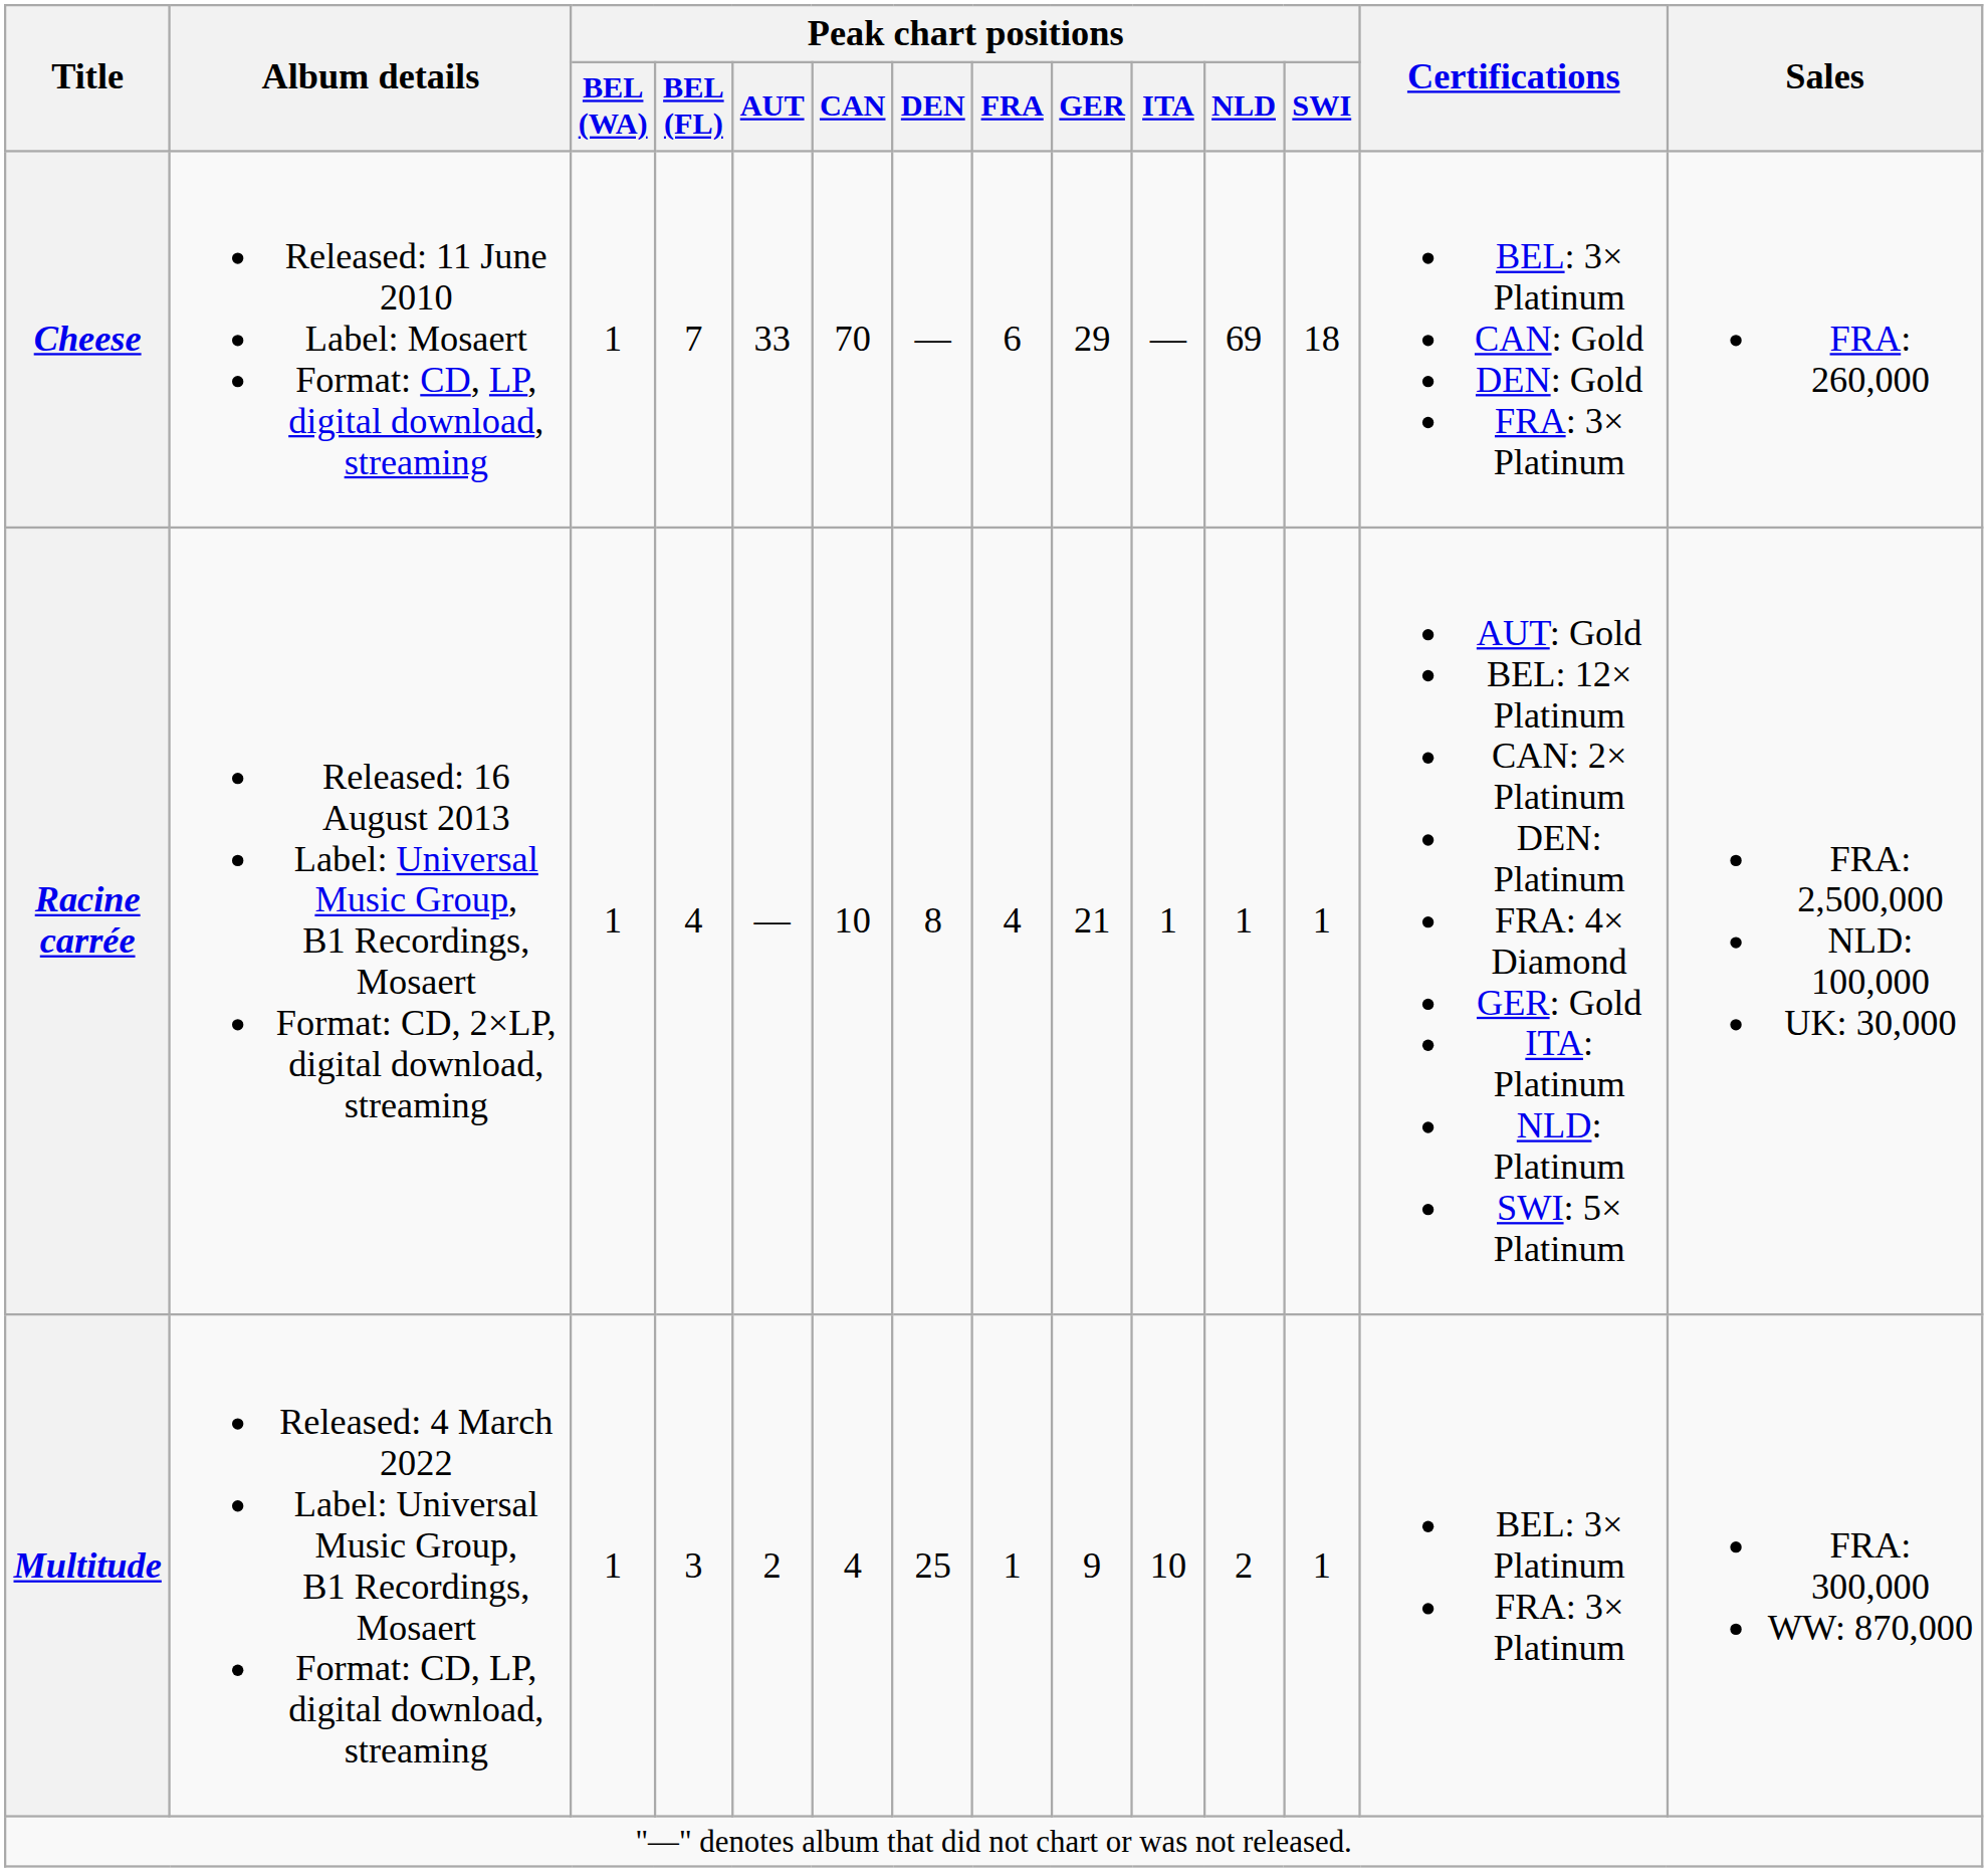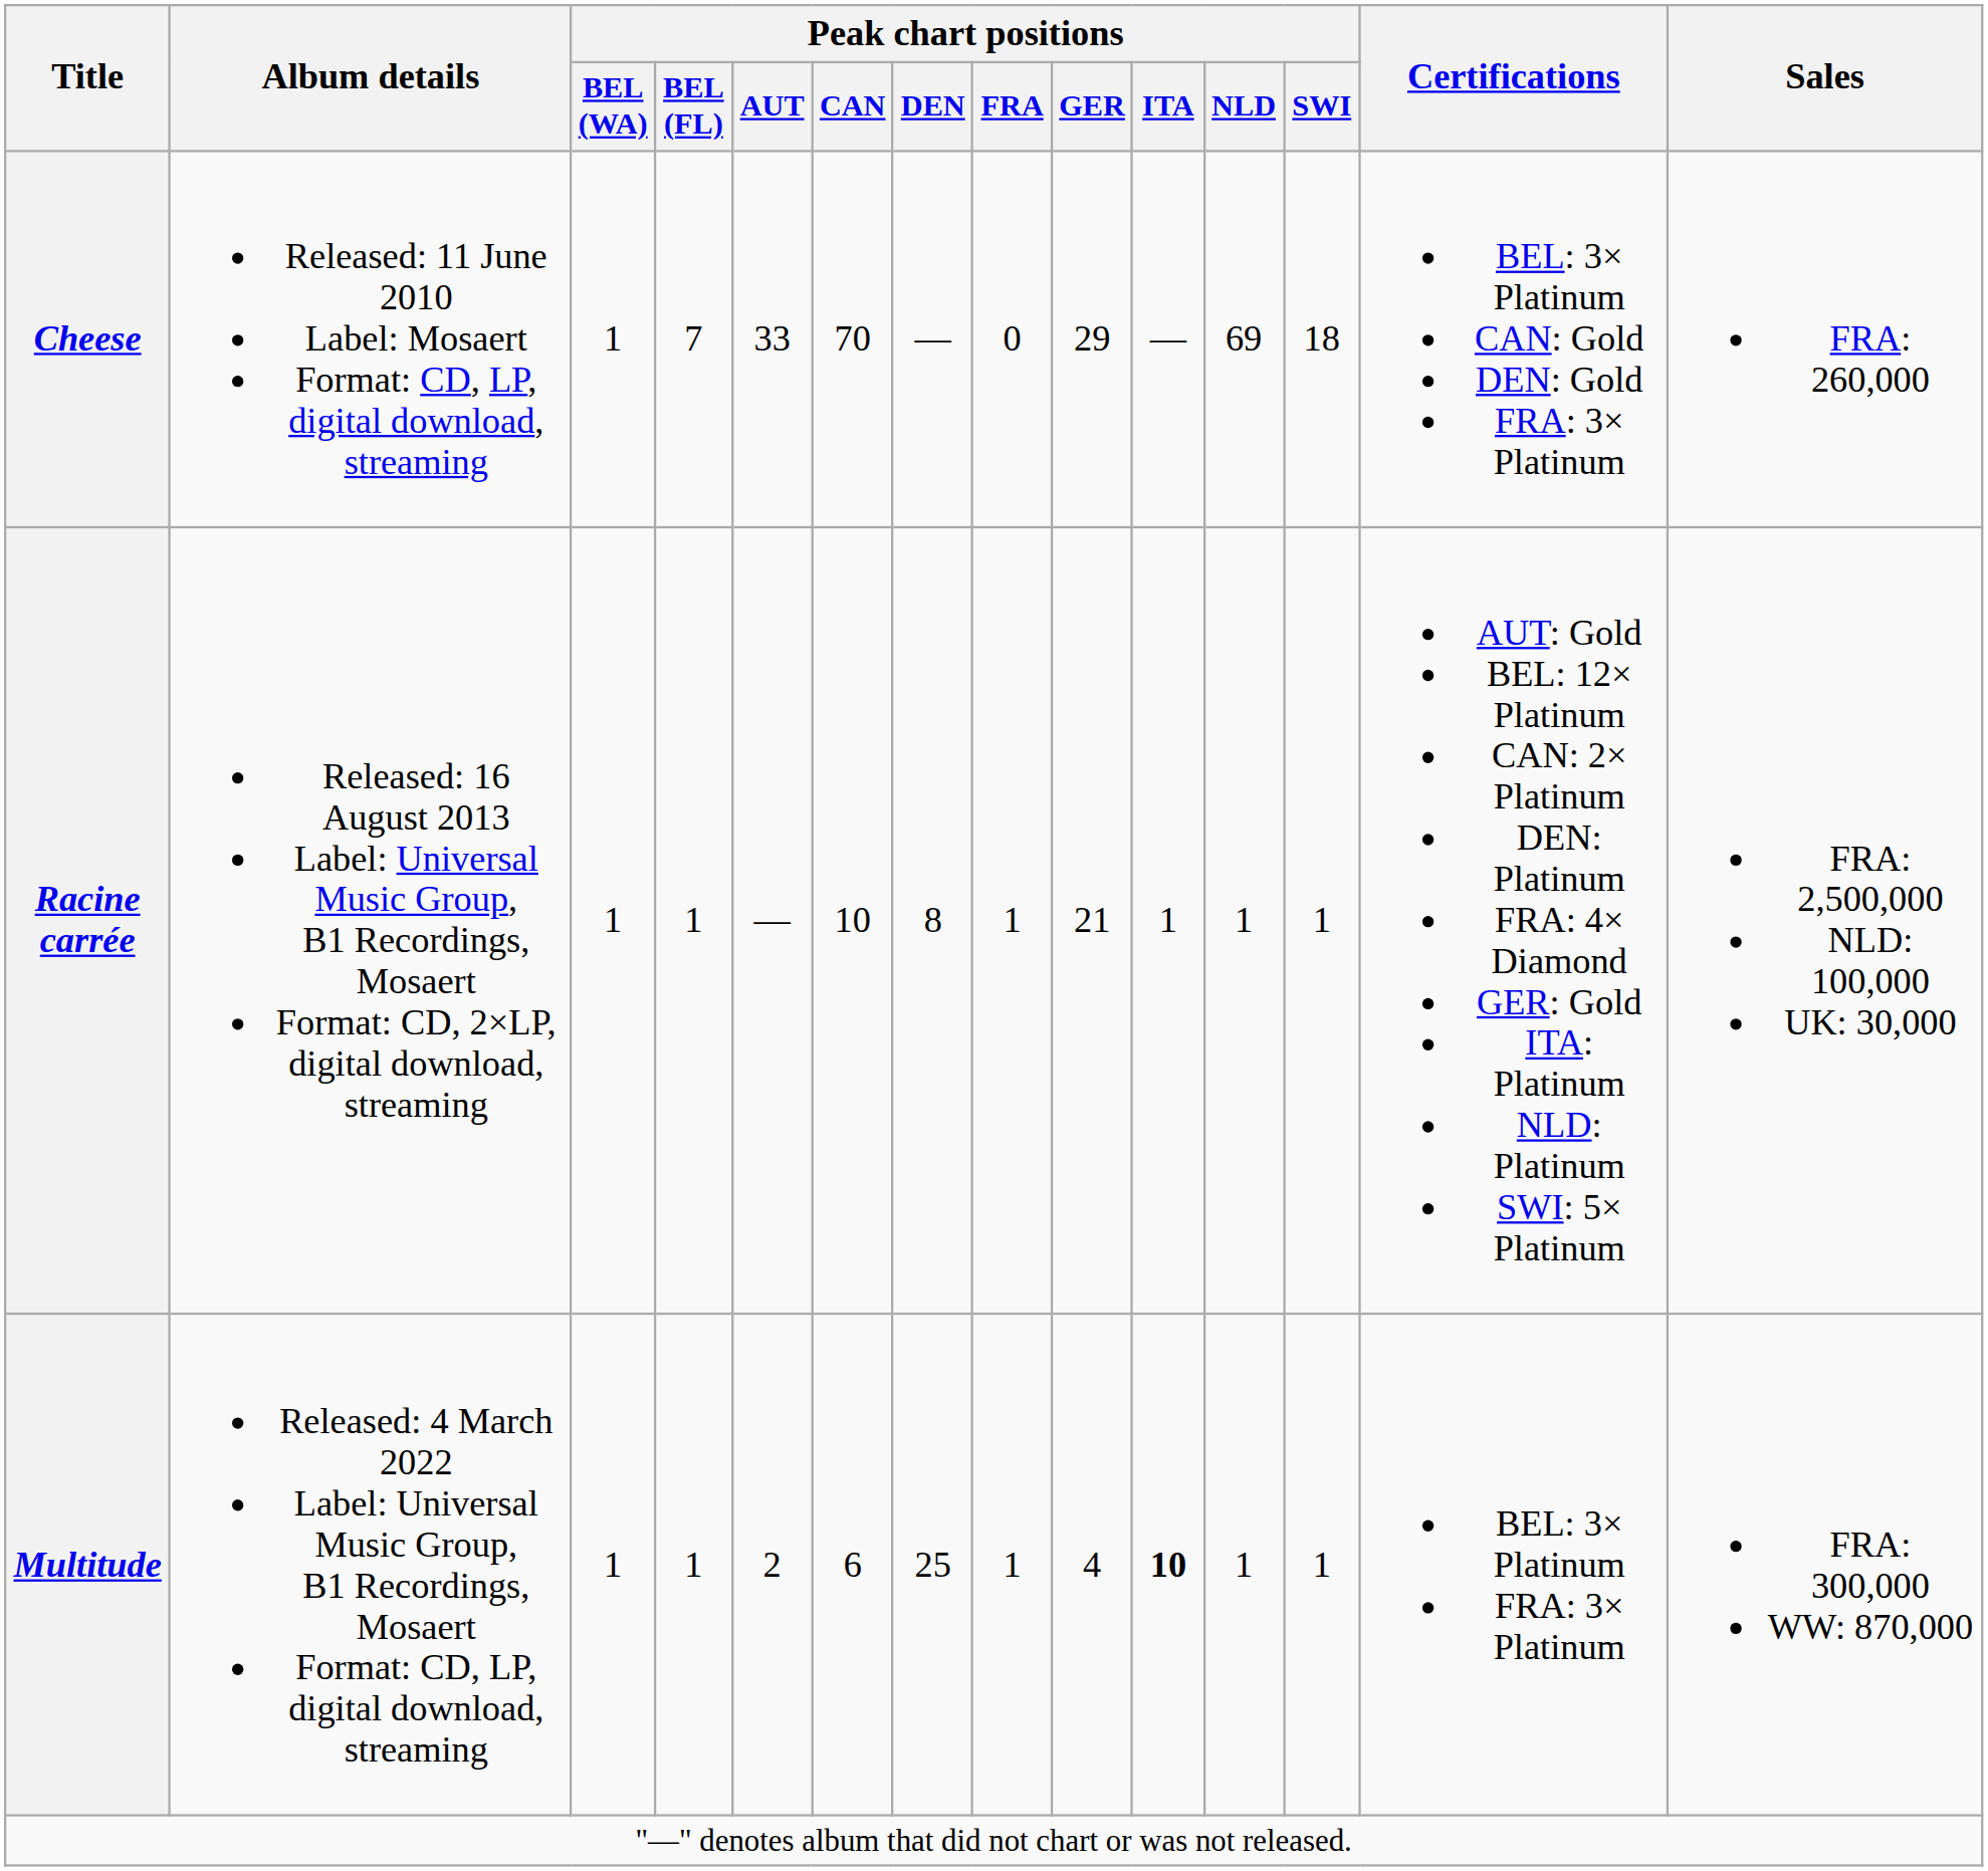Cheese | Peak chart positions / FRA: 6 -> 0
Racine carrée | Peak chart positions / BEL (FL): 4 -> 1
Racine carrée | Peak chart positions / FRA: 4 -> 1
Multitude | Peak chart positions / BEL (FL): 3 -> 1
Multitude | Peak chart positions / CAN: 4 -> 6
Multitude | Peak chart positions / GER: 9 -> 4
Multitude | Peak chart positions / ITA: normal -> bold
Multitude | Peak chart positions / NLD: 2 -> 1
